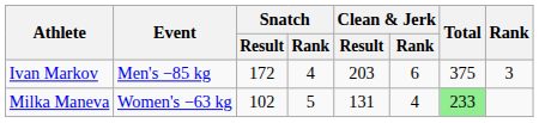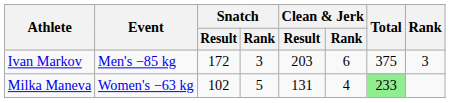Ivan Markov | Snatch / Rank: 4 -> 3
